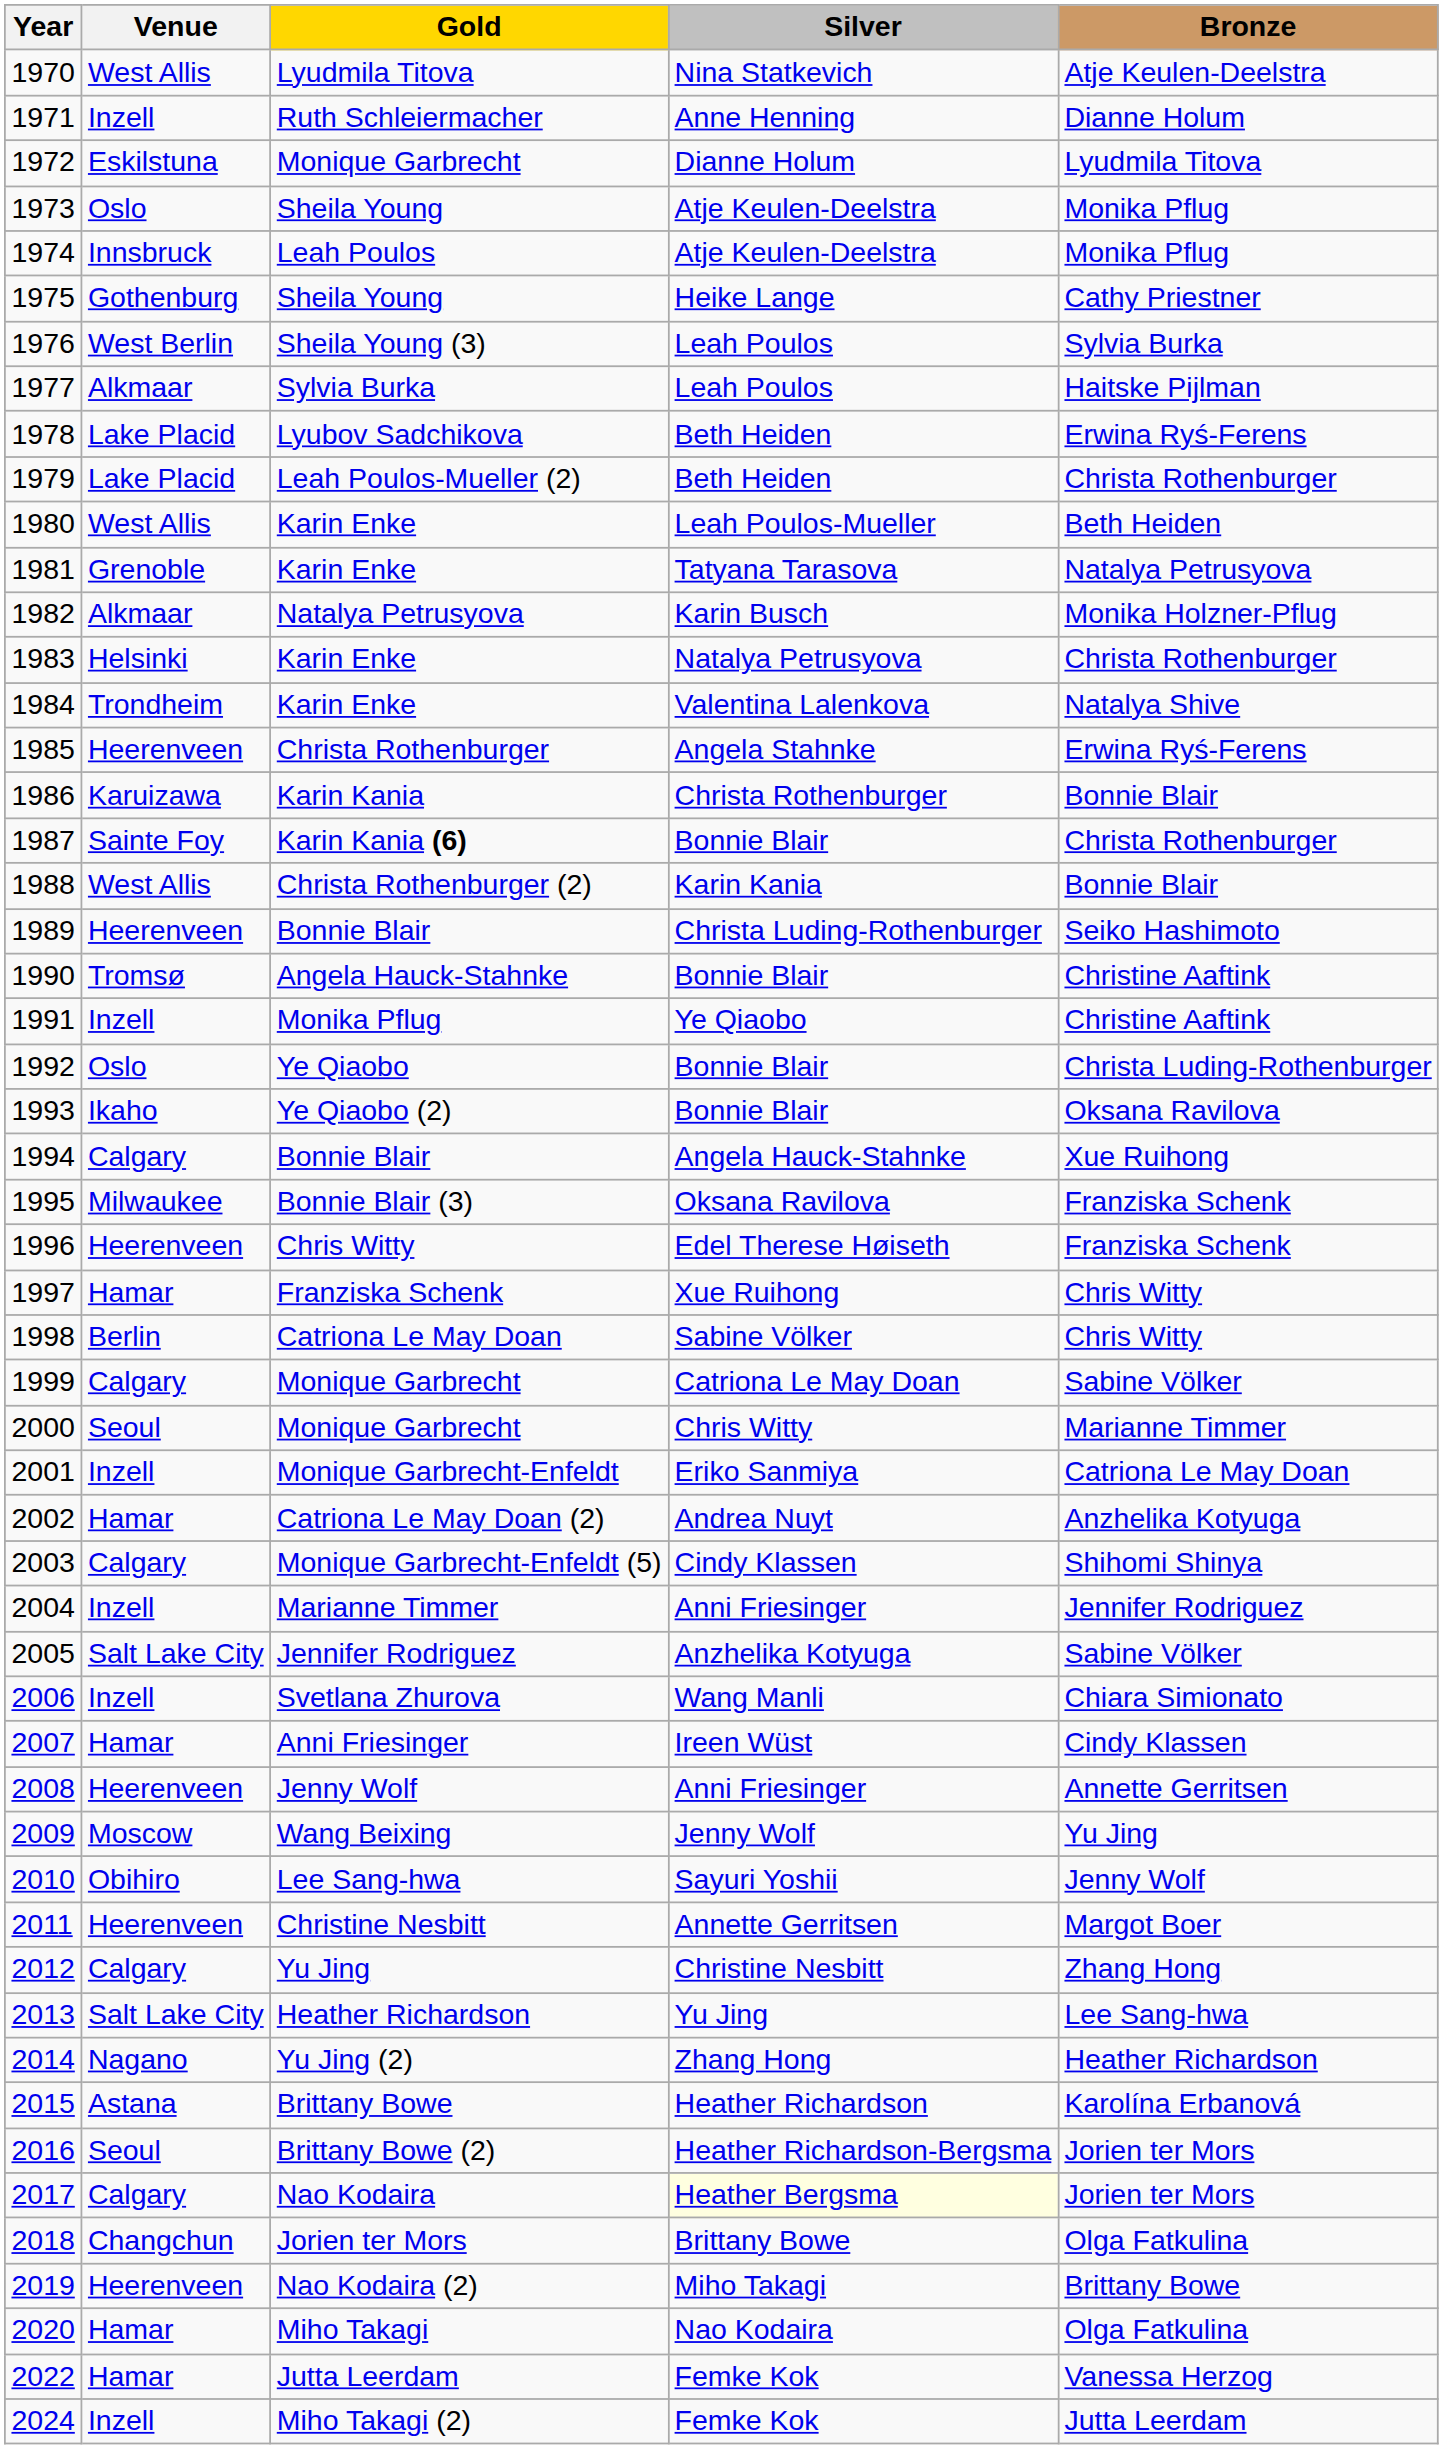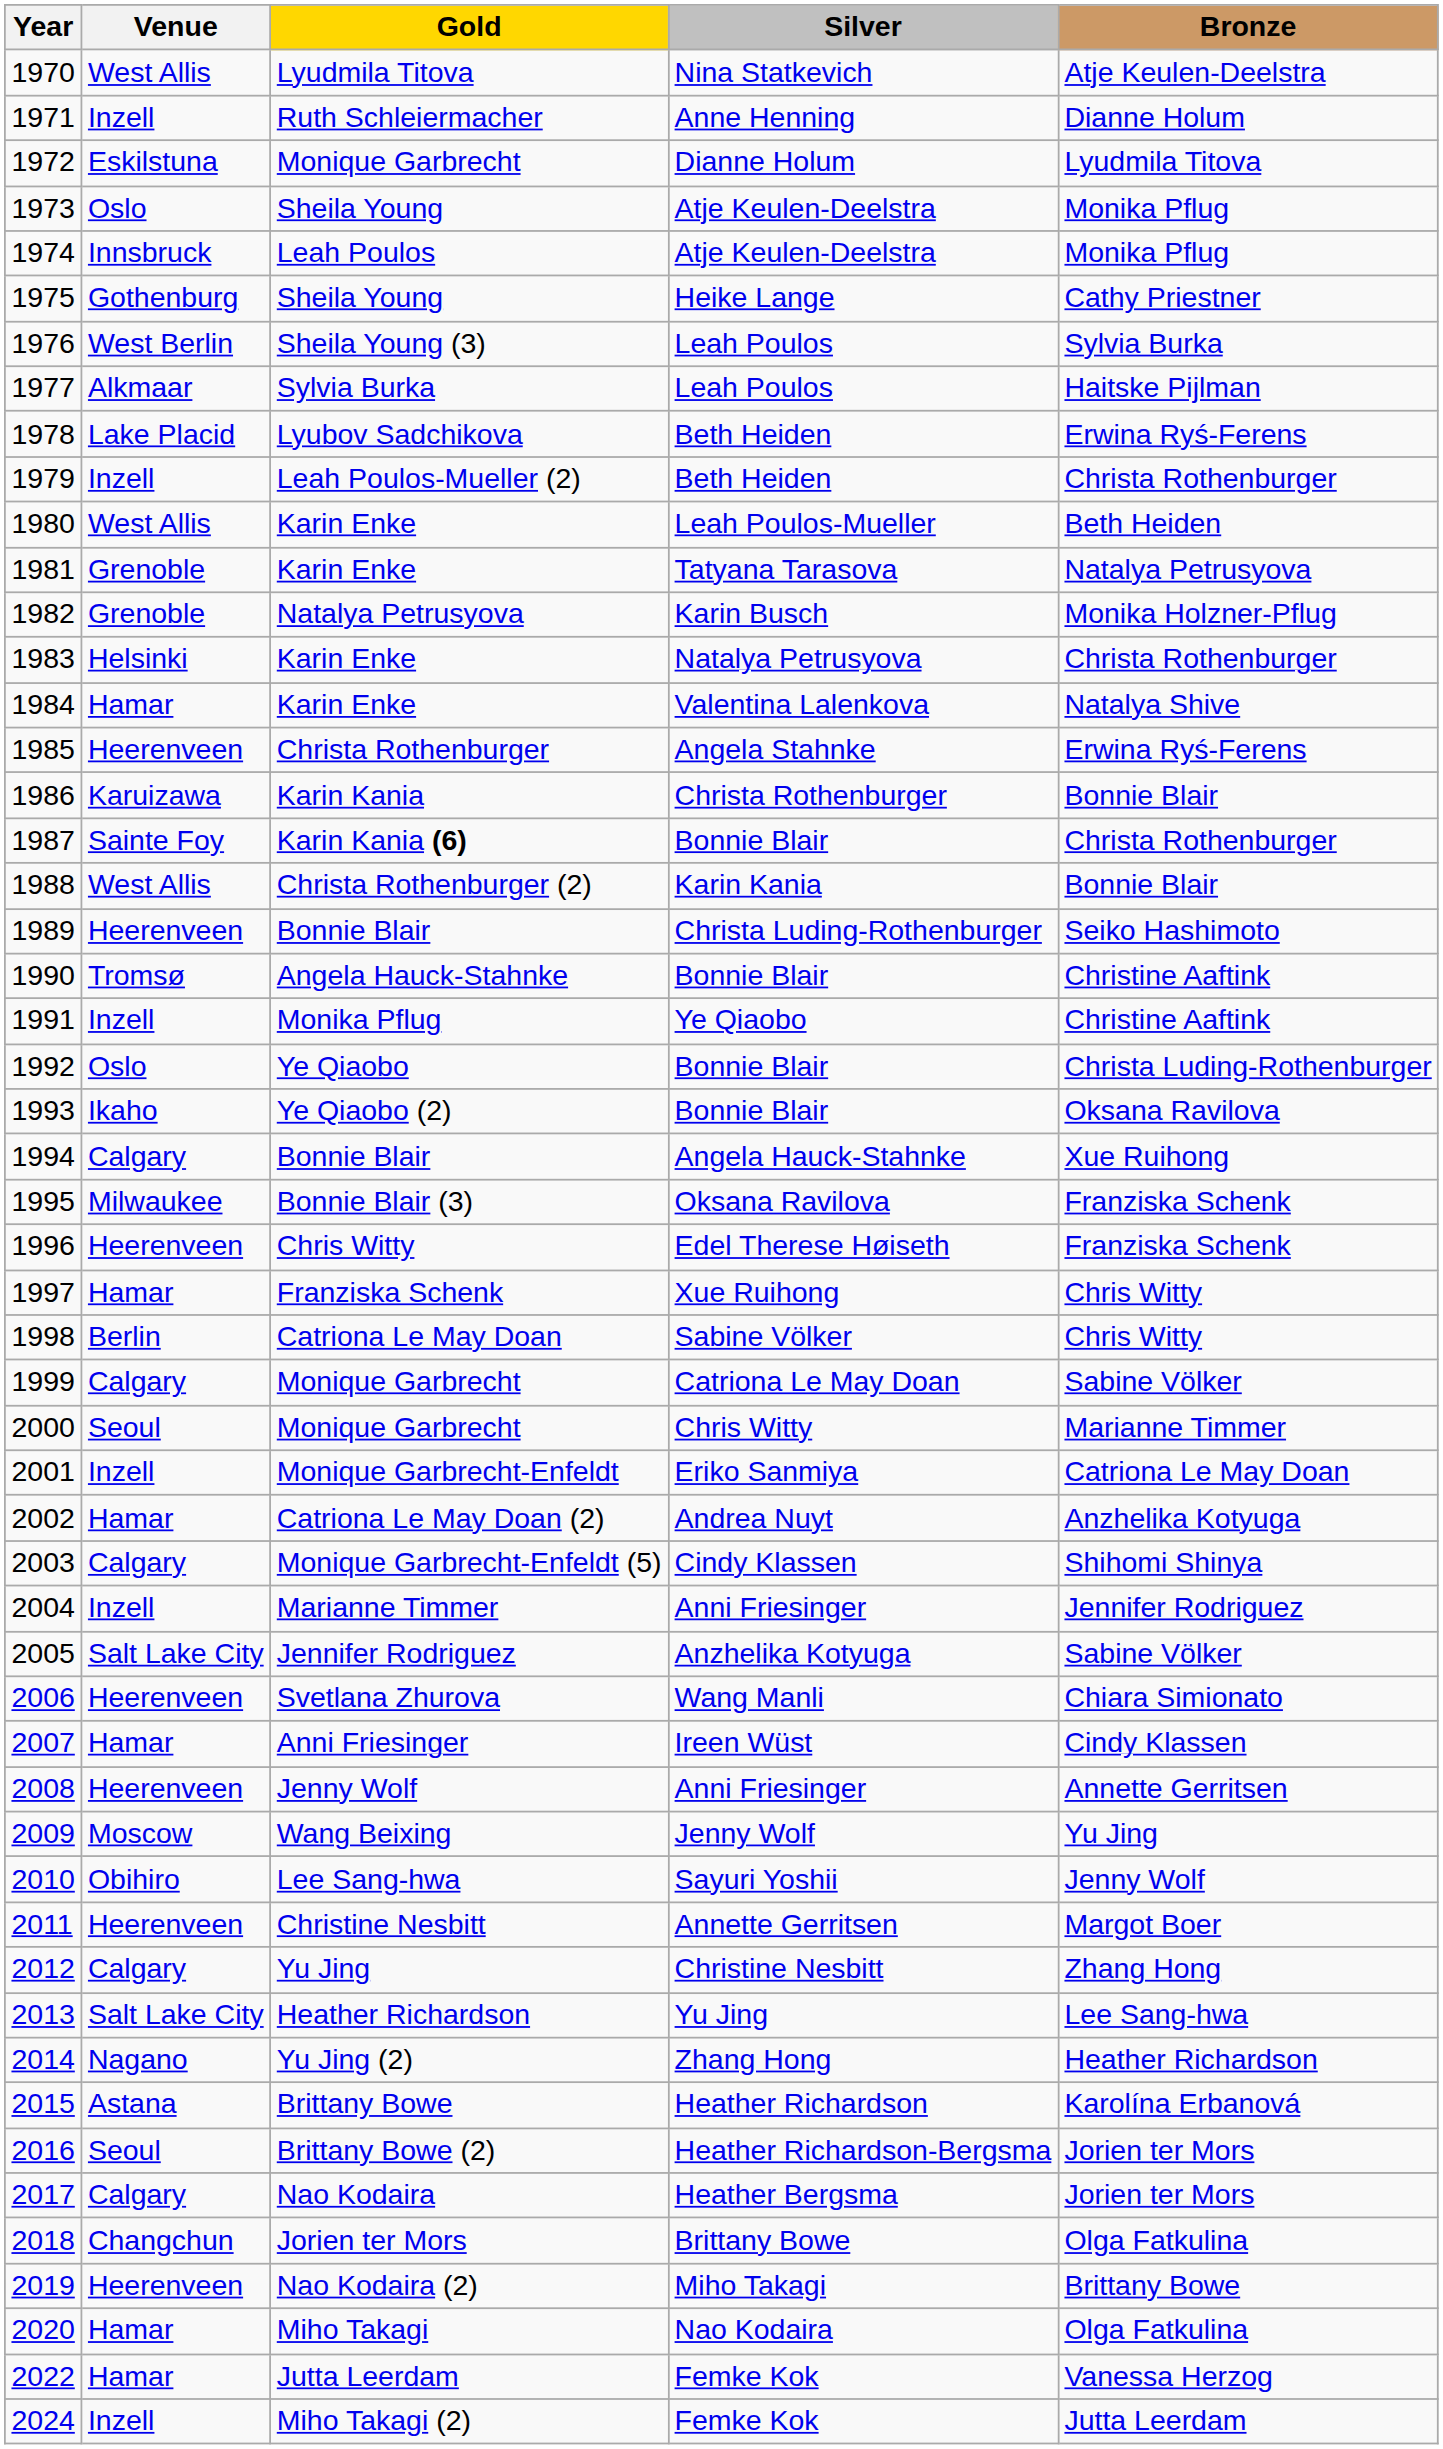1979 | Venue: Lake Placid -> Inzell
1982 | Venue: Alkmaar -> Grenoble
1984 | Venue: Trondheim -> Hamar
2006 | Venue: Inzell -> Heerenveen
2017 | Silver: lightyellow background -> no background
